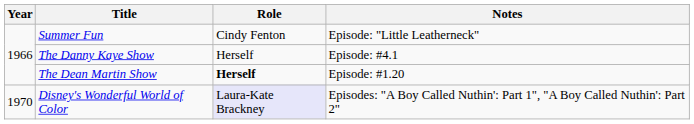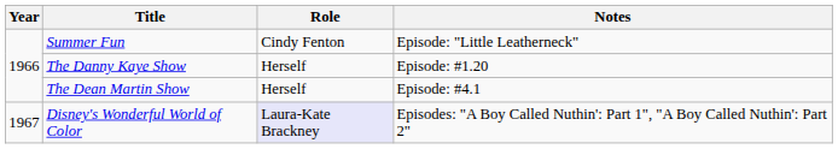The Danny Kaye Show | Notes: Episode: #4.1 -> Episode: #1.20
The Dean Martin Show | Role: bold -> normal
The Dean Martin Show | Notes: Episode: #1.20 -> Episode: #4.1
Disney's Wonderful World of Color | Year: 1970 -> 1967
